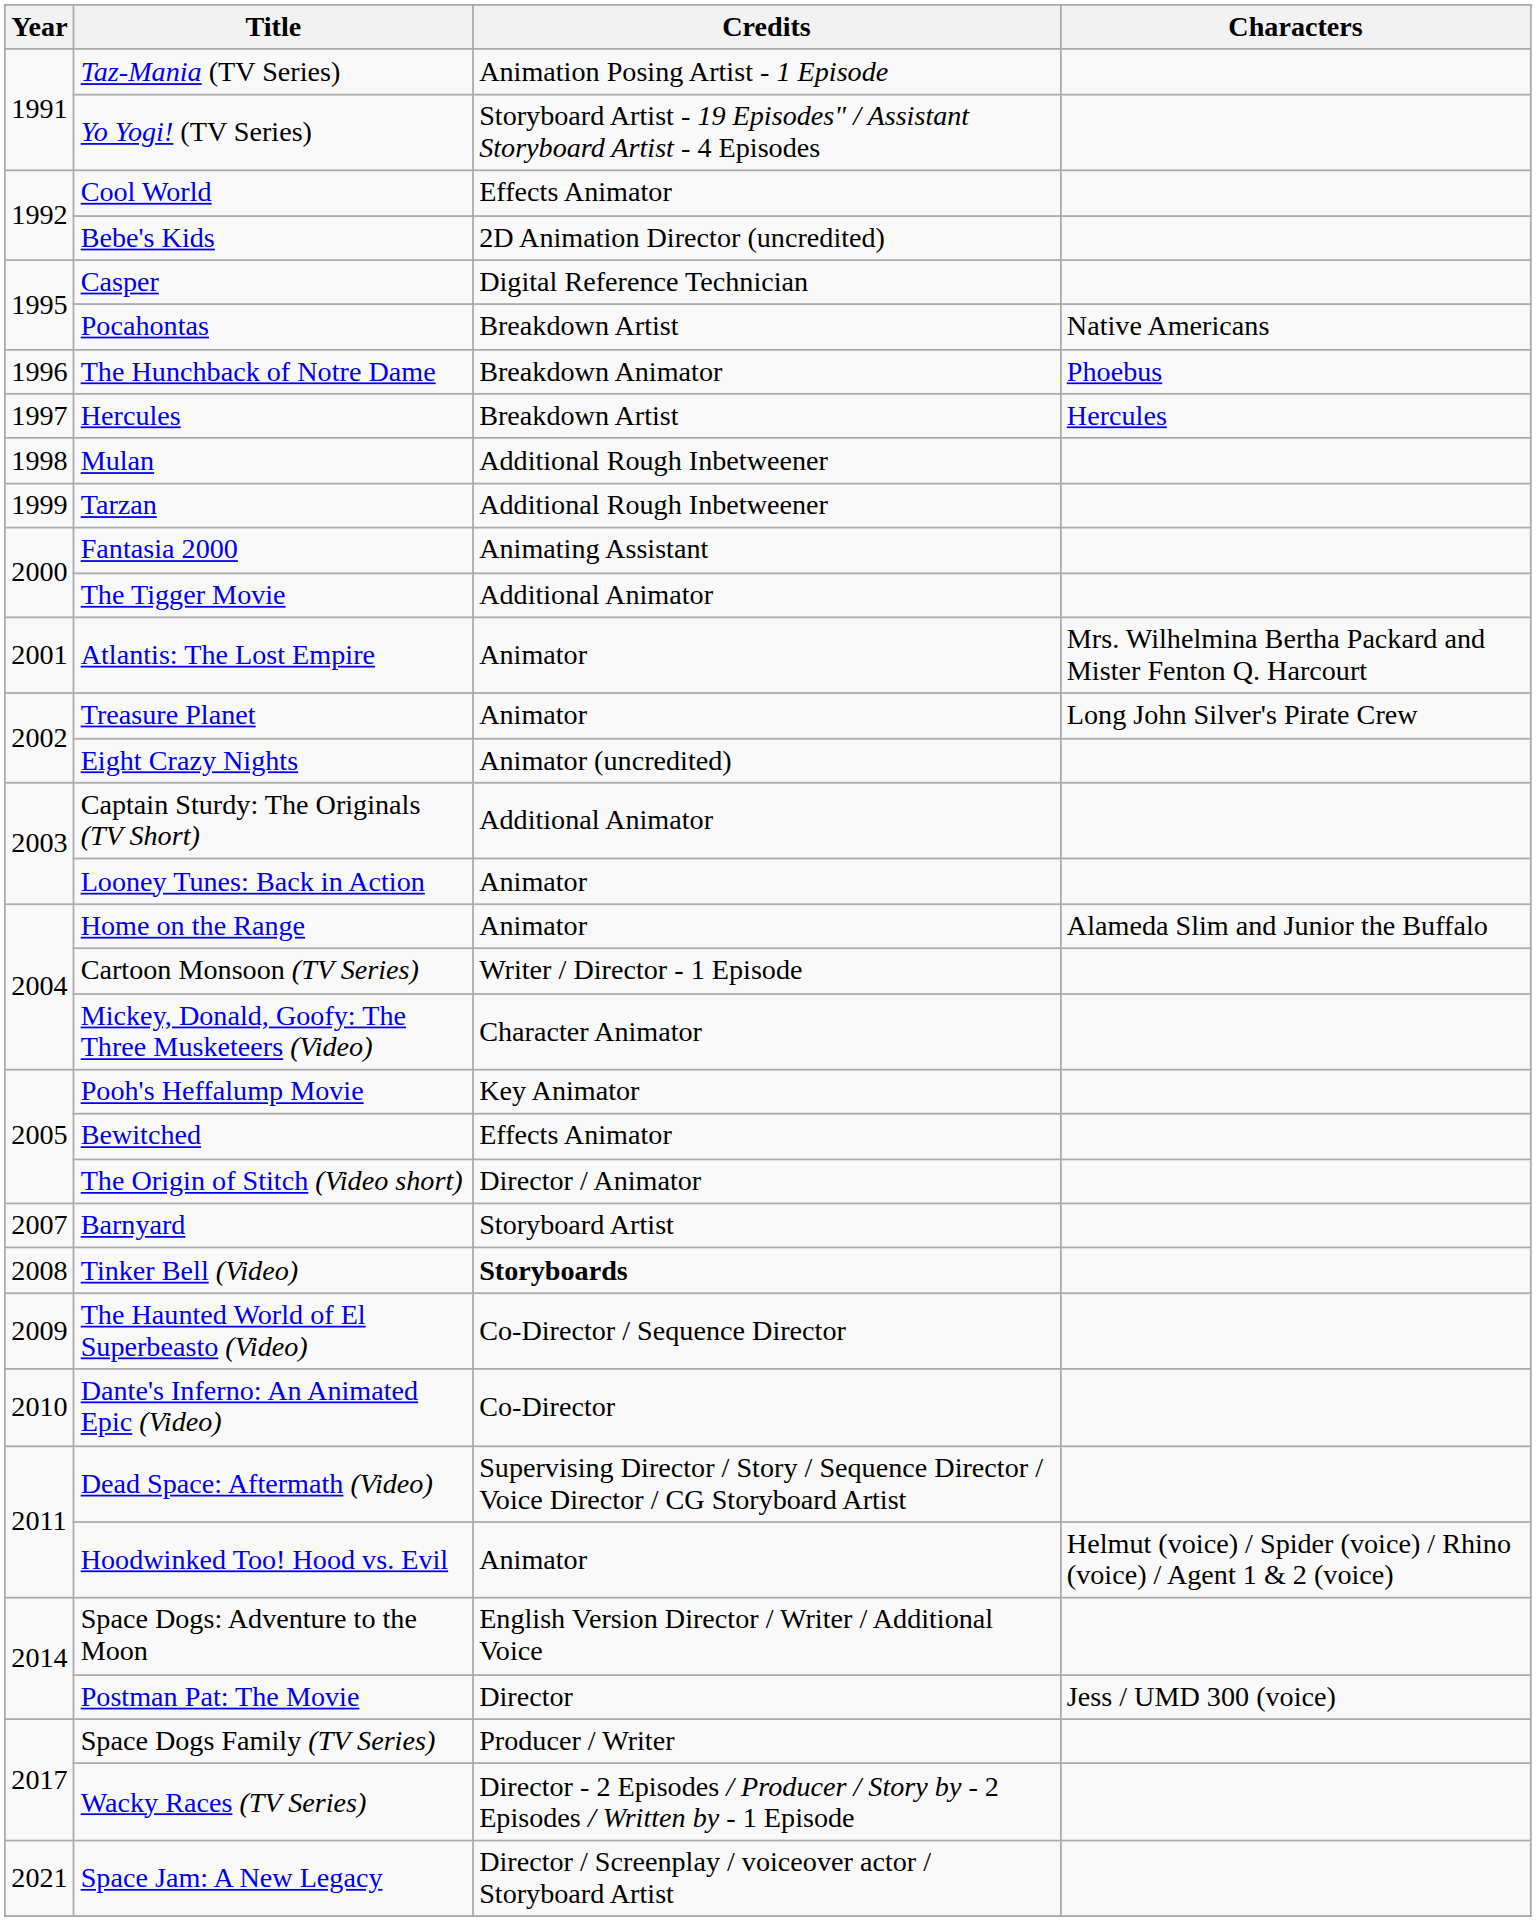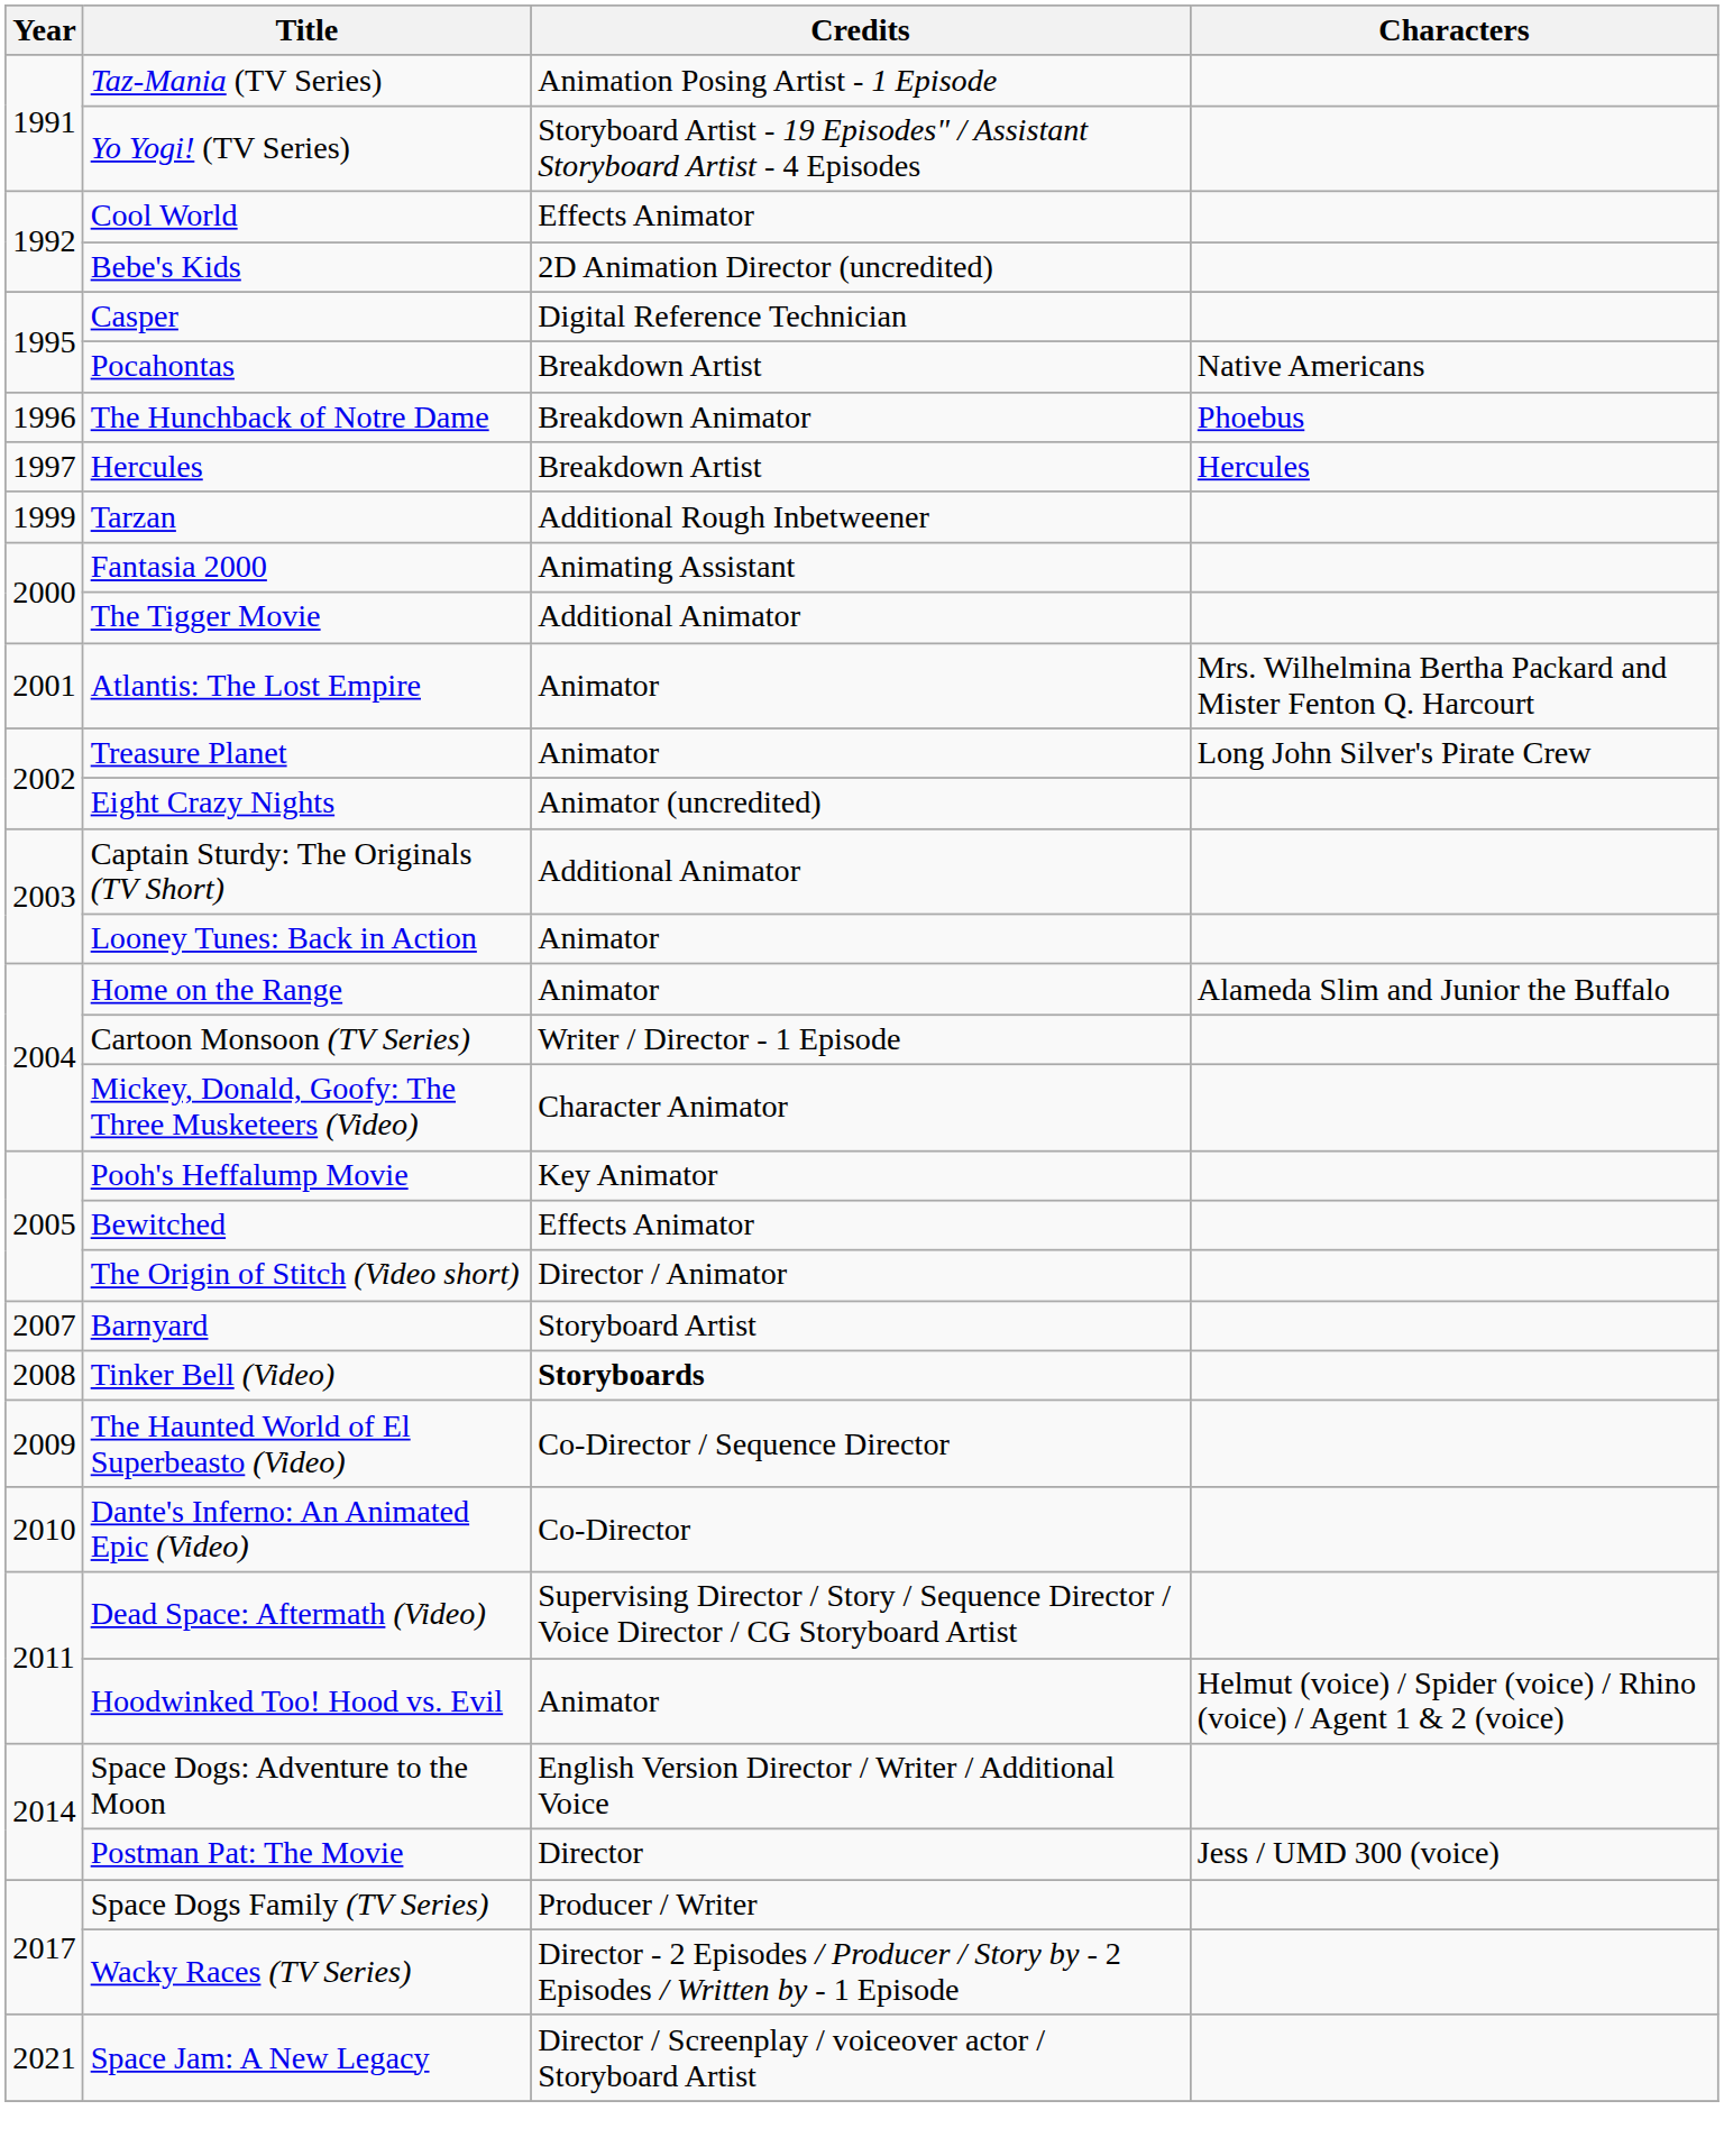- row: 1998 | Mulan | Additional Rough Inbetweener
